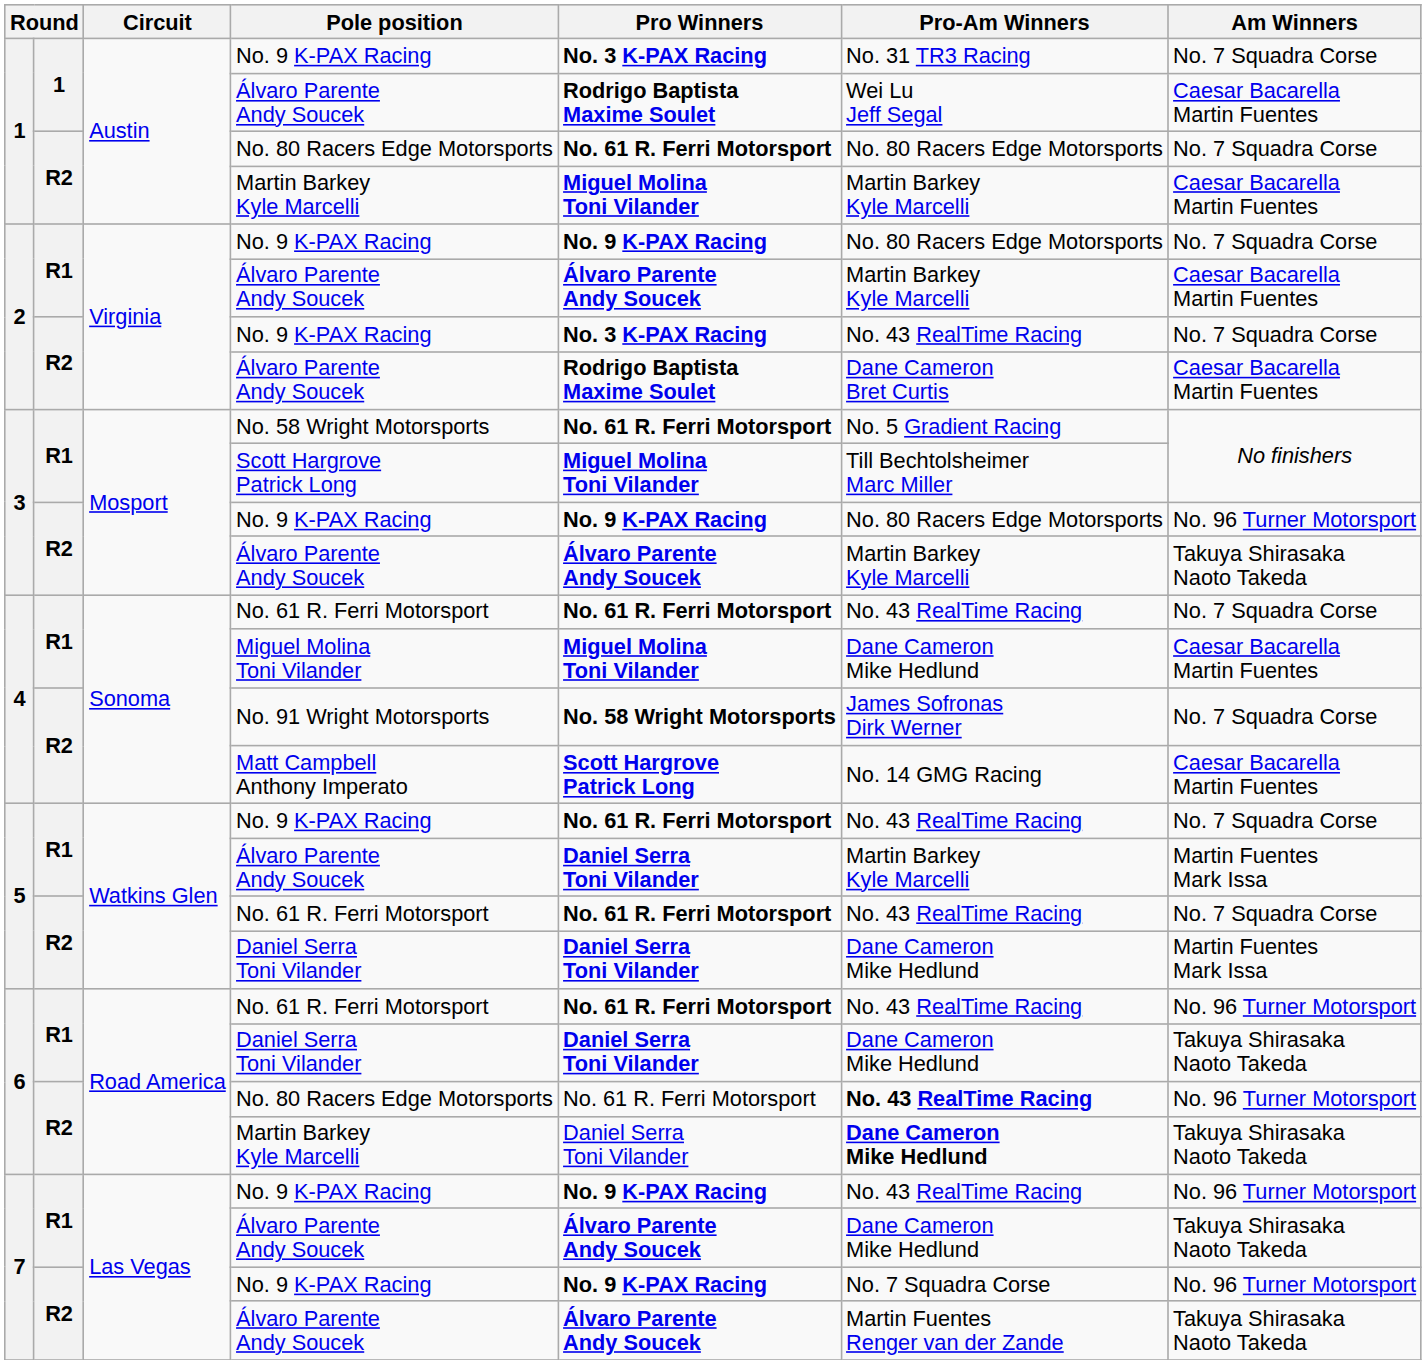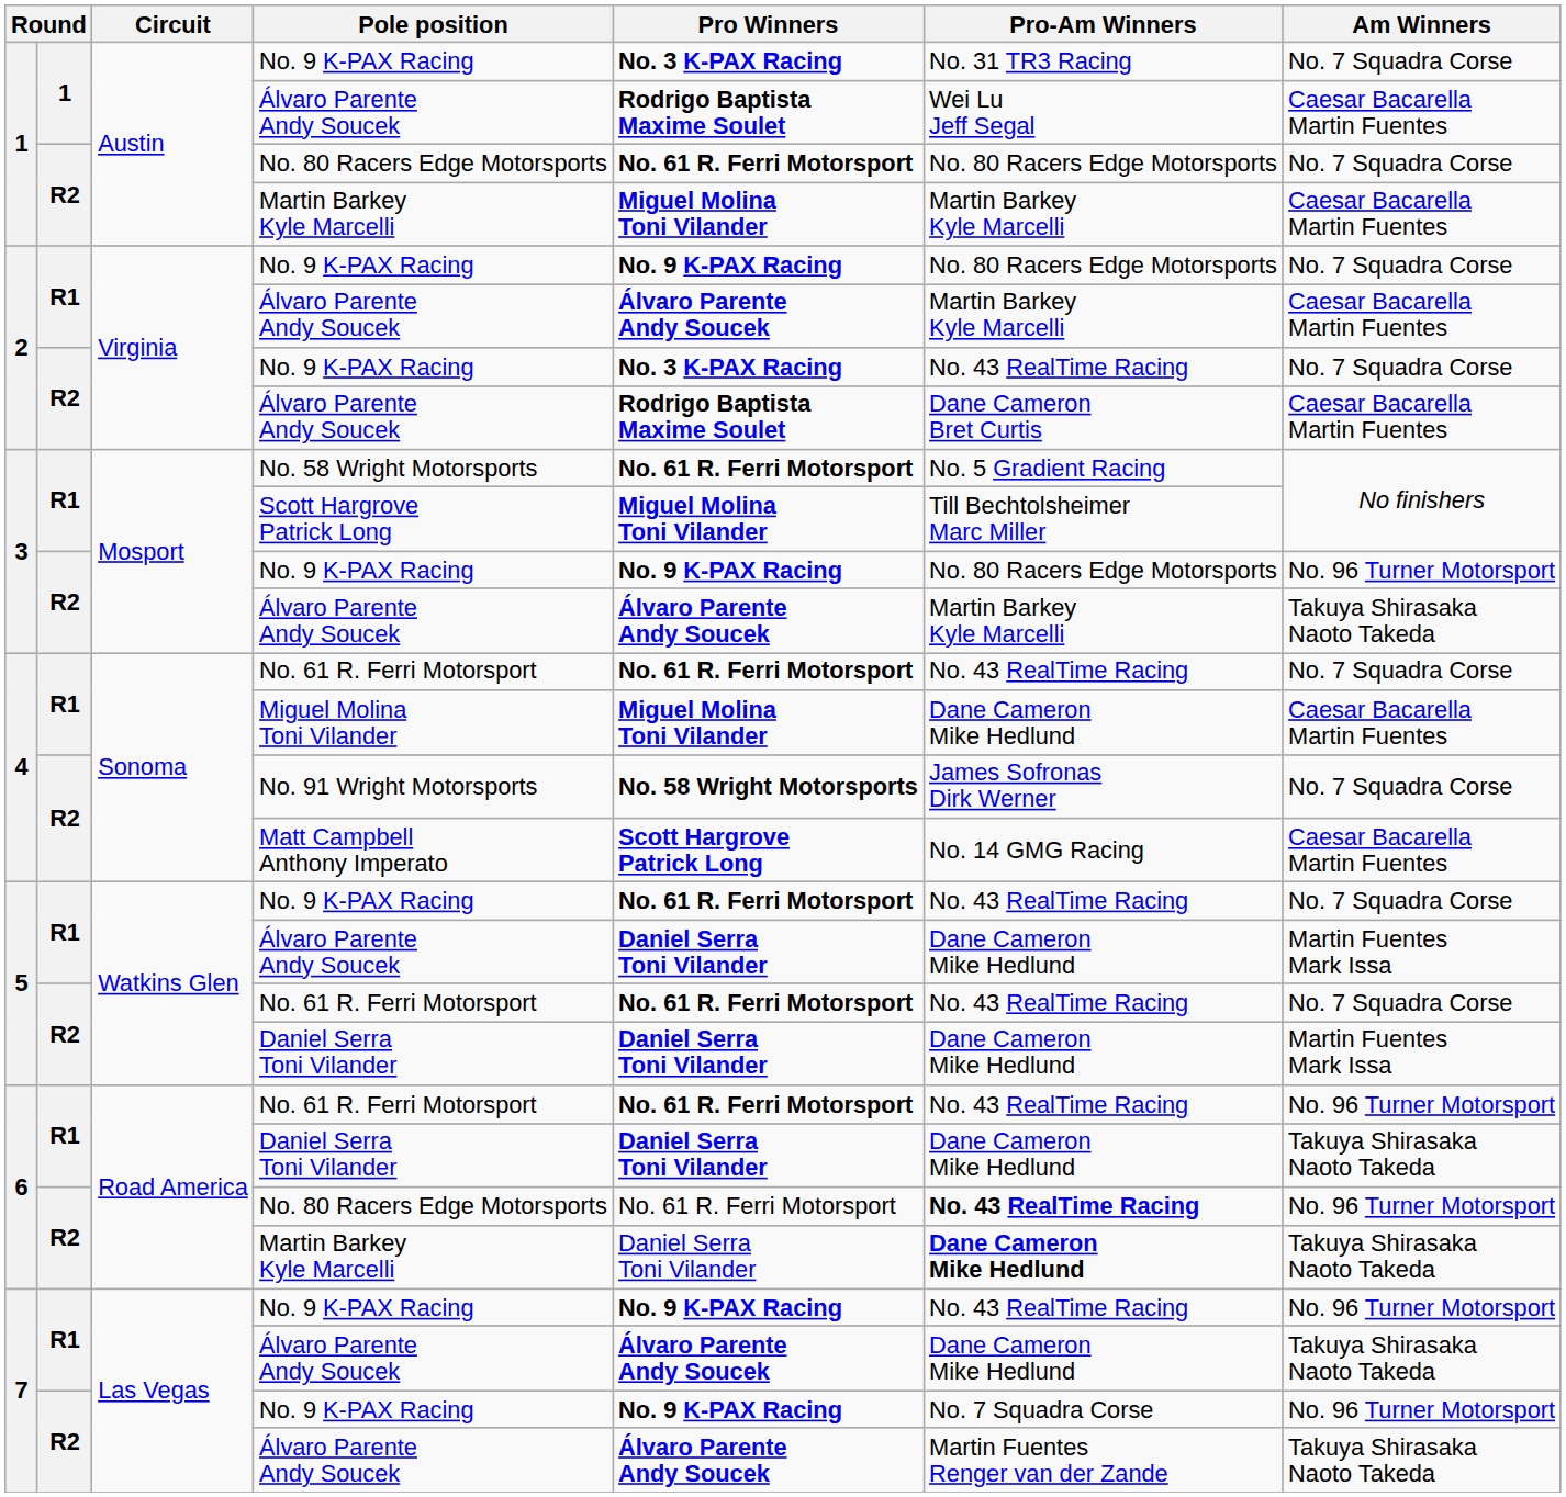5 / Álvaro Parente Andy Soucek | Pro-Am Winners: Martin Barkey Kyle Marcelli -> Dane Cameron Mike Hedlund
